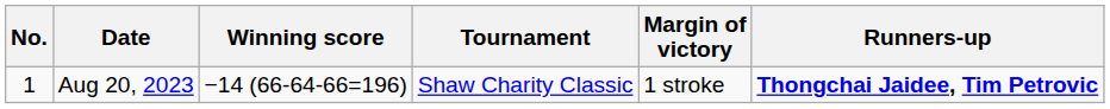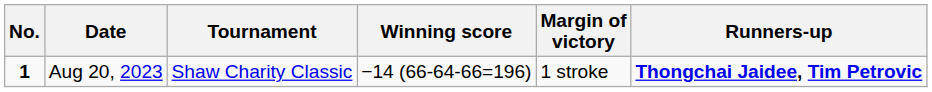columns swapped: Tournament <-> Winning score
Aug 20, 2023 | No.: normal -> bold
